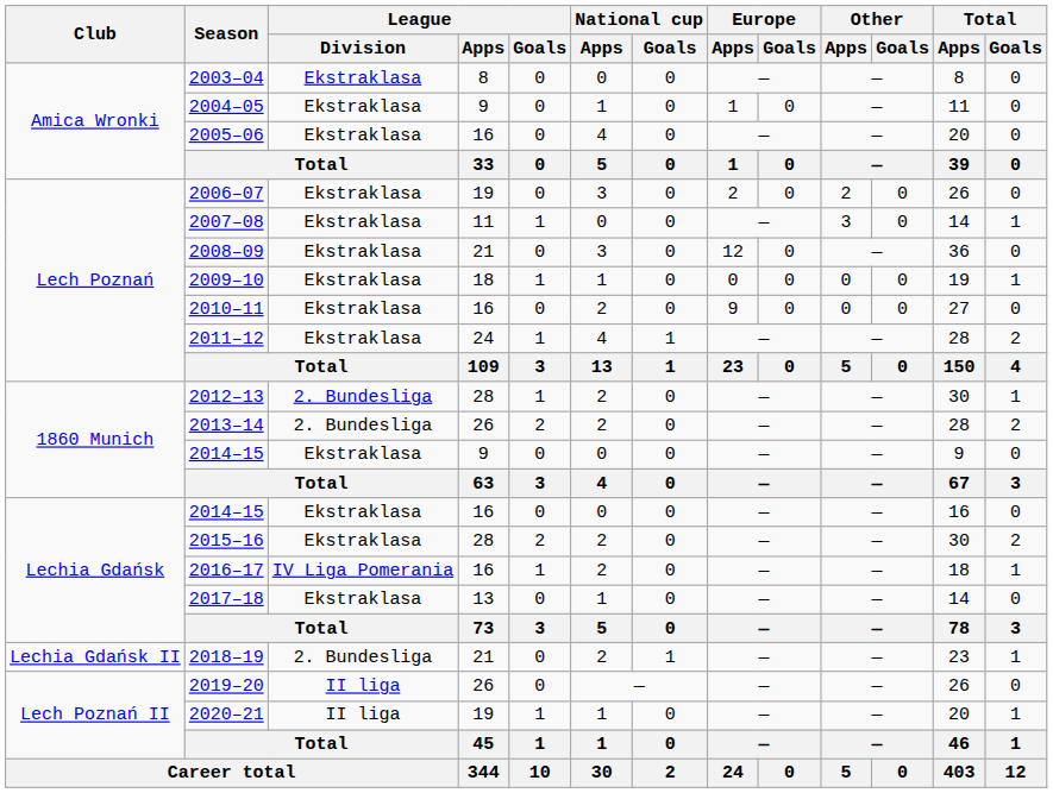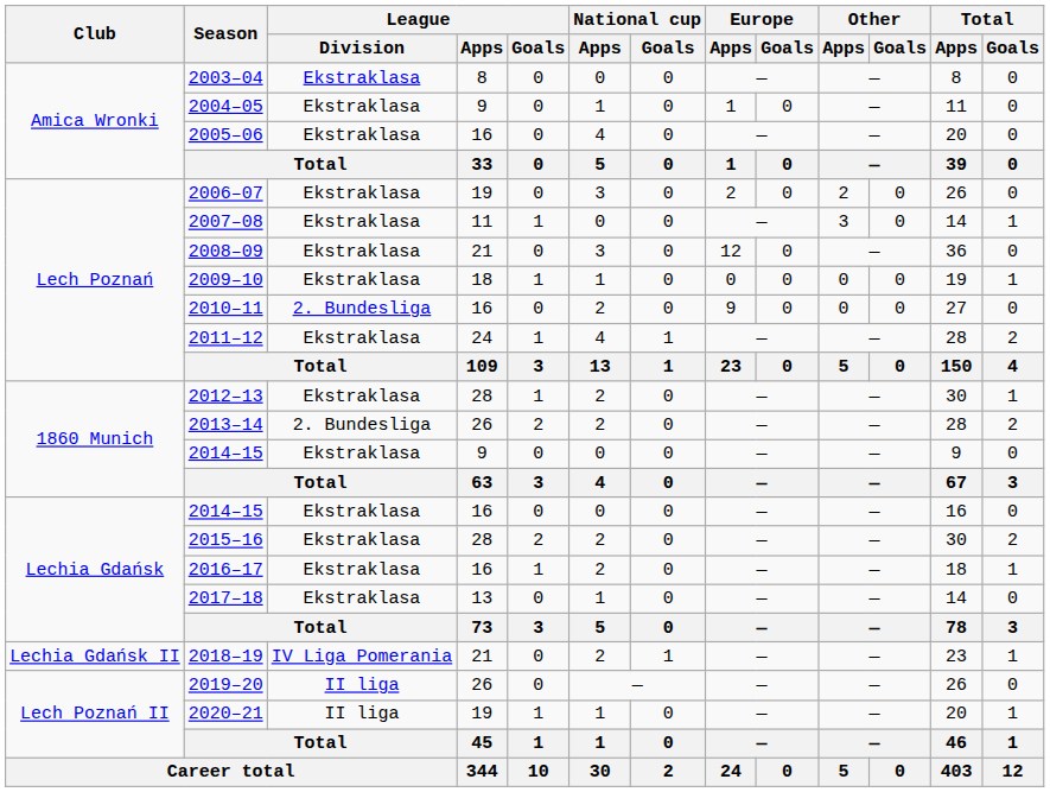2010–11 | League / Division: Ekstraklasa -> 2. Bundesliga
2012–13 | League / Division: 2. Bundesliga -> Ekstraklasa
2016–17 | League / Division: IV Liga Pomerania -> Ekstraklasa
2018–19 | League / Division: 2. Bundesliga -> IV Liga Pomerania
